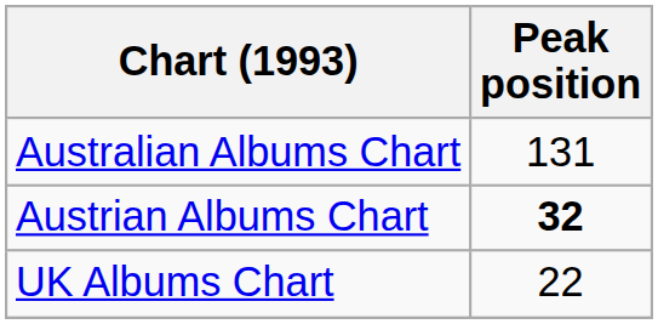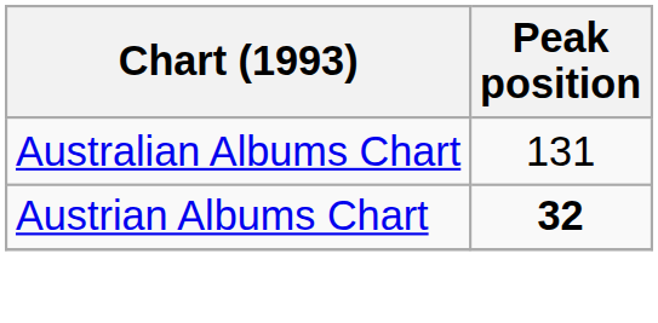- row: UK Albums Chart | 22
